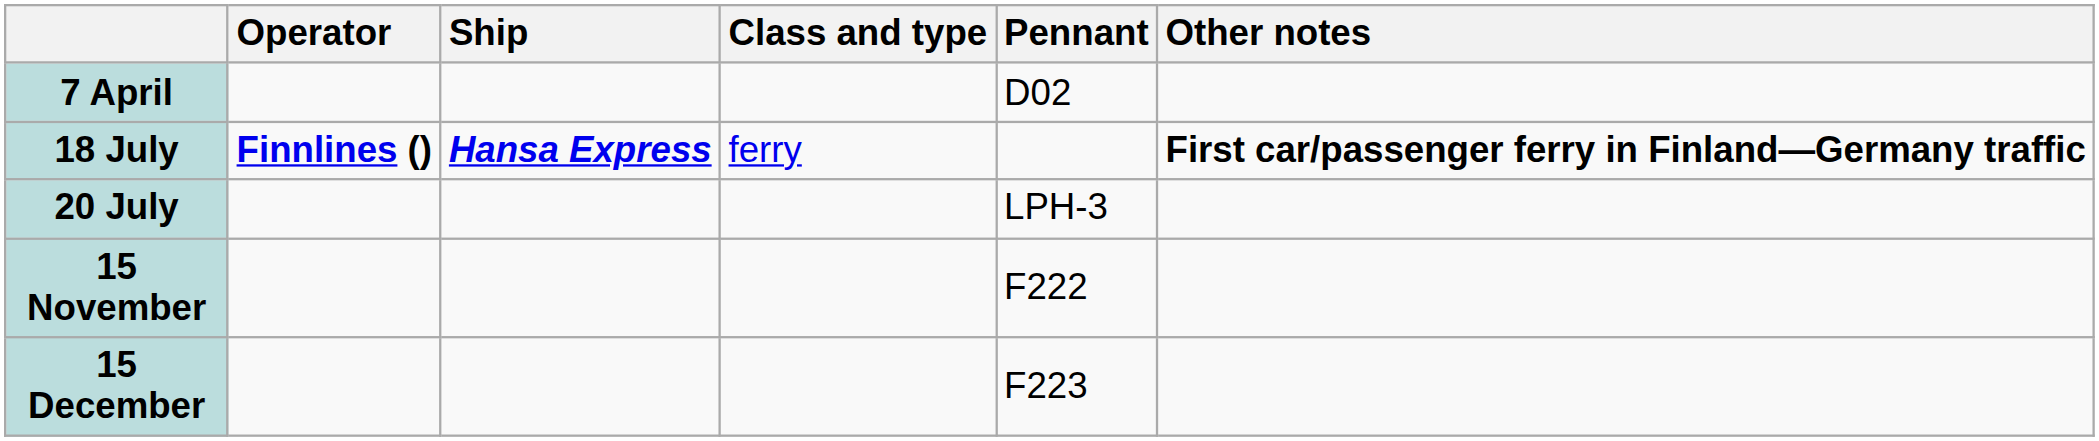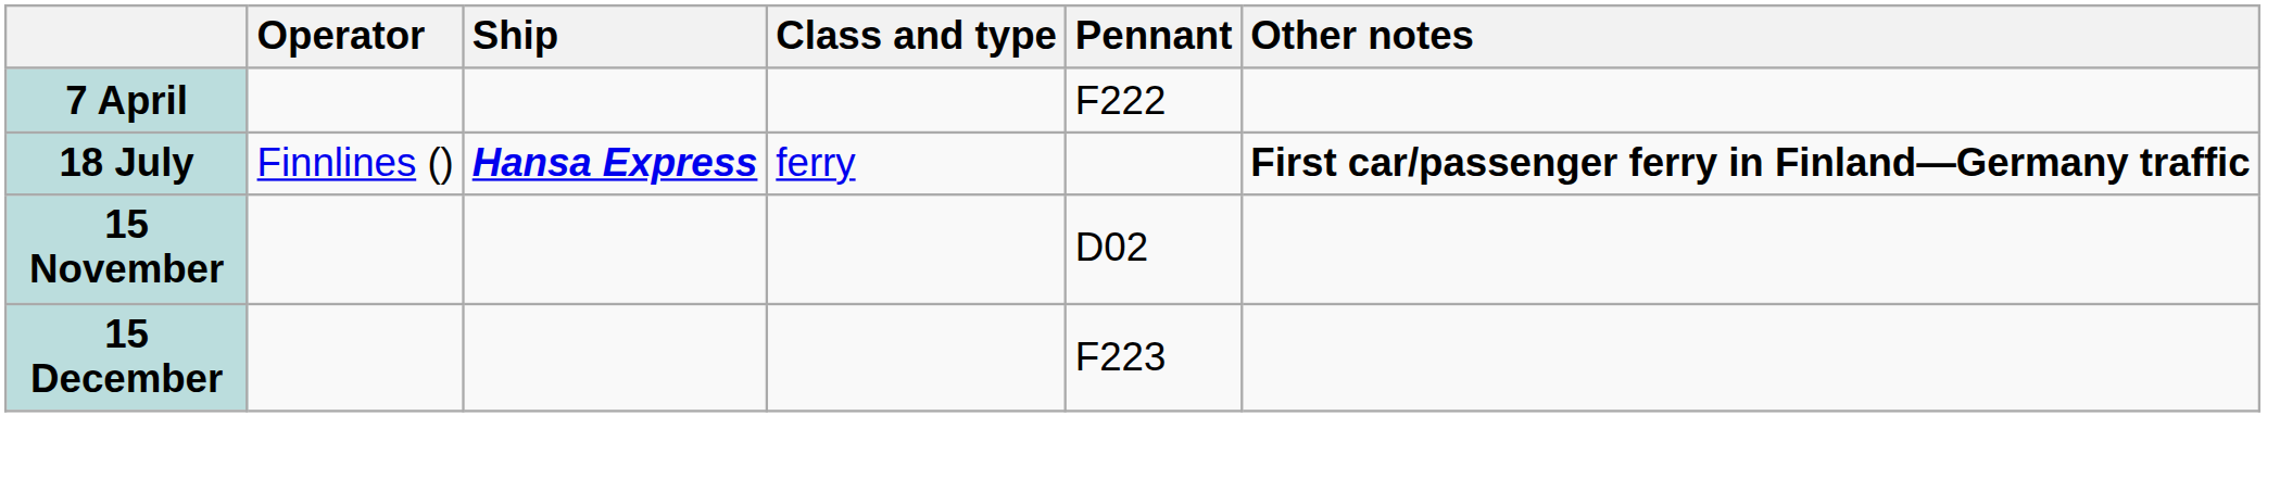7 April | Pennant: D02 -> F222
18 July | Operator: bold -> normal
- row: 20 July | LPH-3
15 November | Pennant: F222 -> D02
